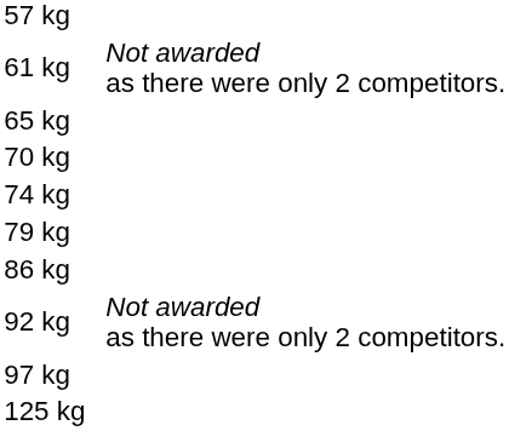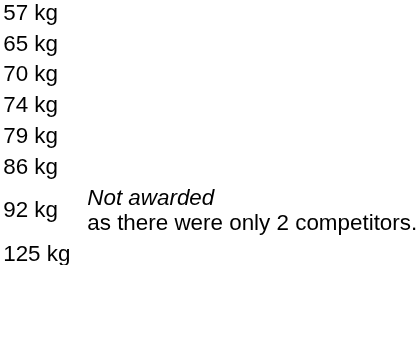- row: 61 kg | Not awarded as there were only 2 competitors.
- row: 97 kg
